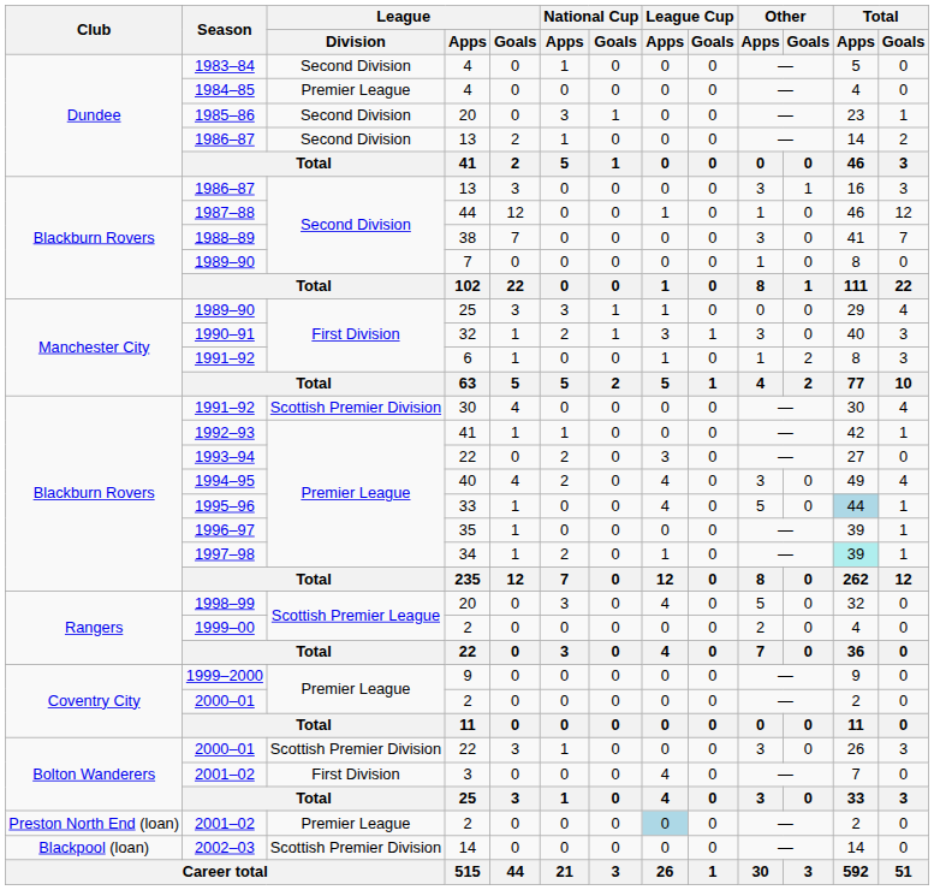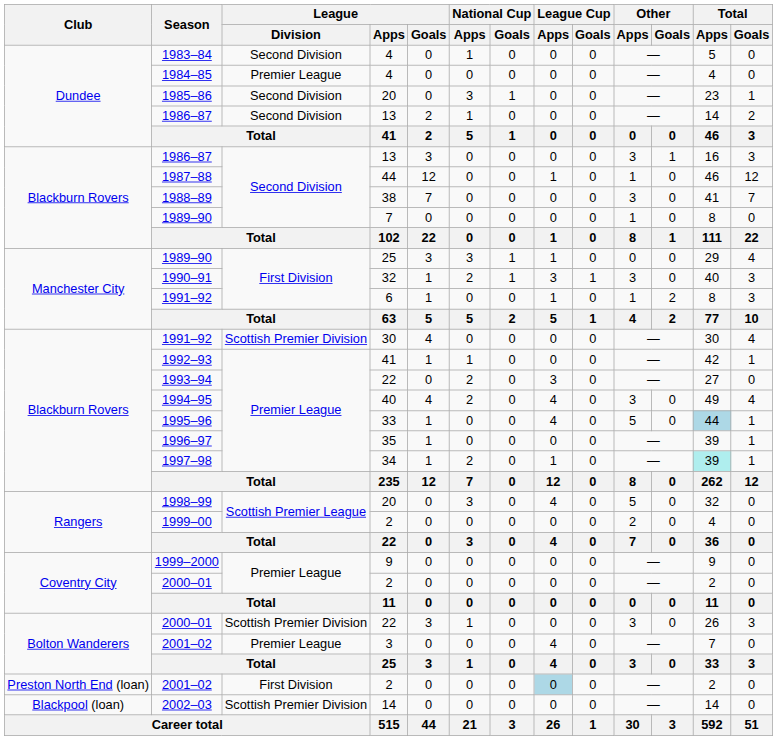Bolton Wanderers / 2001–02 | League / Division: First Division -> Premier League
Preston North End (loan) / 2001–02 | League / Division: Premier League -> First Division
